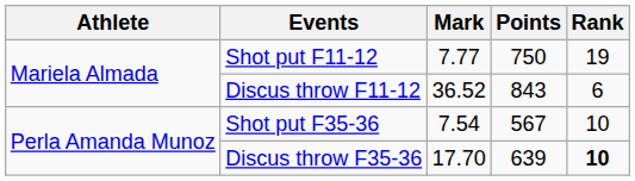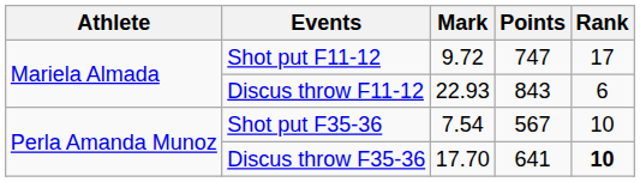Shot put F11-12 | Mark: 7.77 -> 9.72
Shot put F11-12 | Points: 750 -> 747
Shot put F11-12 | Rank: 19 -> 17
Discus throw F11-12 | Mark: 36.52 -> 22.93
Discus throw F35-36 | Points: 639 -> 641
